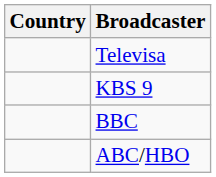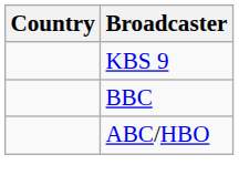- row: Televisa
